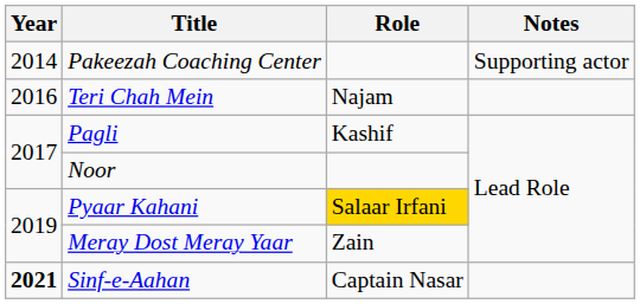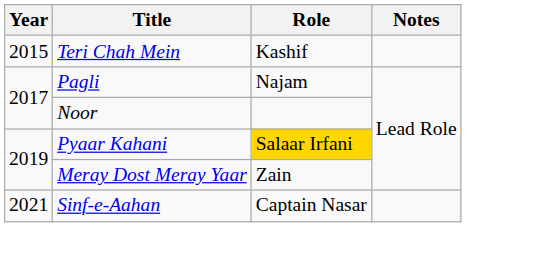- row: 2014 | Pakeezah Coaching Center | Supporting actor
Teri Chah Mein | Year: 2016 -> 2015
Teri Chah Mein | Role: Najam -> Kashif
Pagli | Role: Kashif -> Najam
Sinf-e-Aahan | Year: bold -> normal
